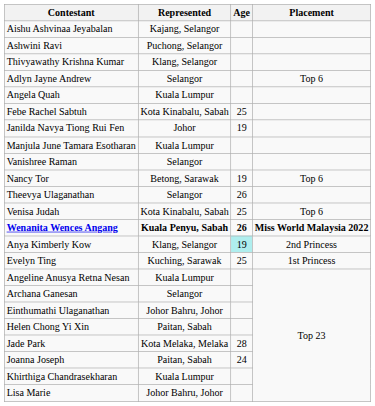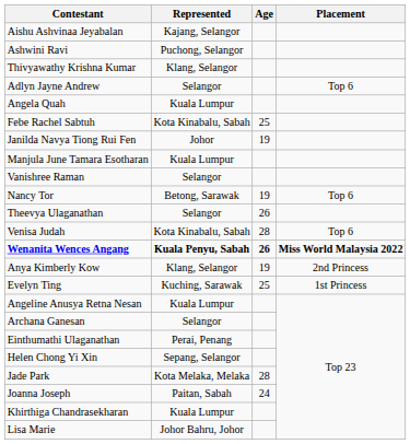Venisa Judah | Age: 25 -> 28
Anya Kimberly Kow | Age: paleturquoise background -> no background
Einthumathi Ulaganathan | Represented: Johor Bahru, Johor -> Perai, Penang
Helen Chong Yi Xin | Represented: Paitan, Sabah -> Sepang, Selangor
